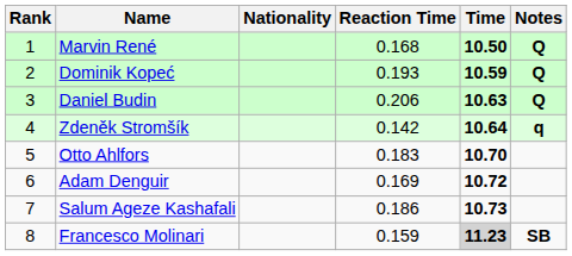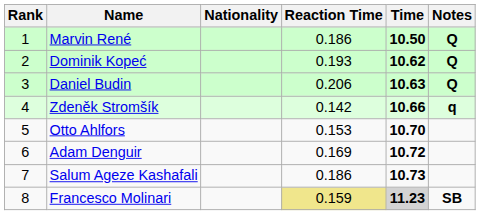Marvin René | Reaction Time: 0.168 -> 0.186
Dominik Kopeć | Time: 10.59 -> 10.62
Zdeněk Stromšík | Time: 10.64 -> 10.66
Otto Ahlfors | Reaction Time: 0.183 -> 0.153
Francesco Molinari | Reaction Time: no background -> khaki background
